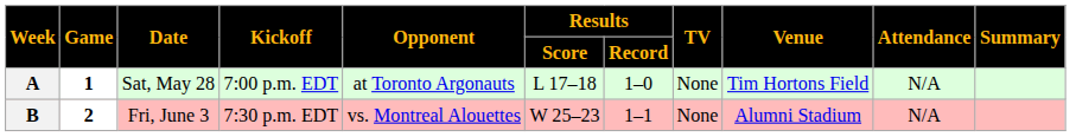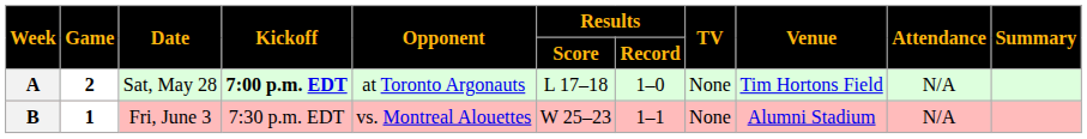A | Game: 1 -> 2
A | Kickoff: normal -> bold
B | Game: 2 -> 1
